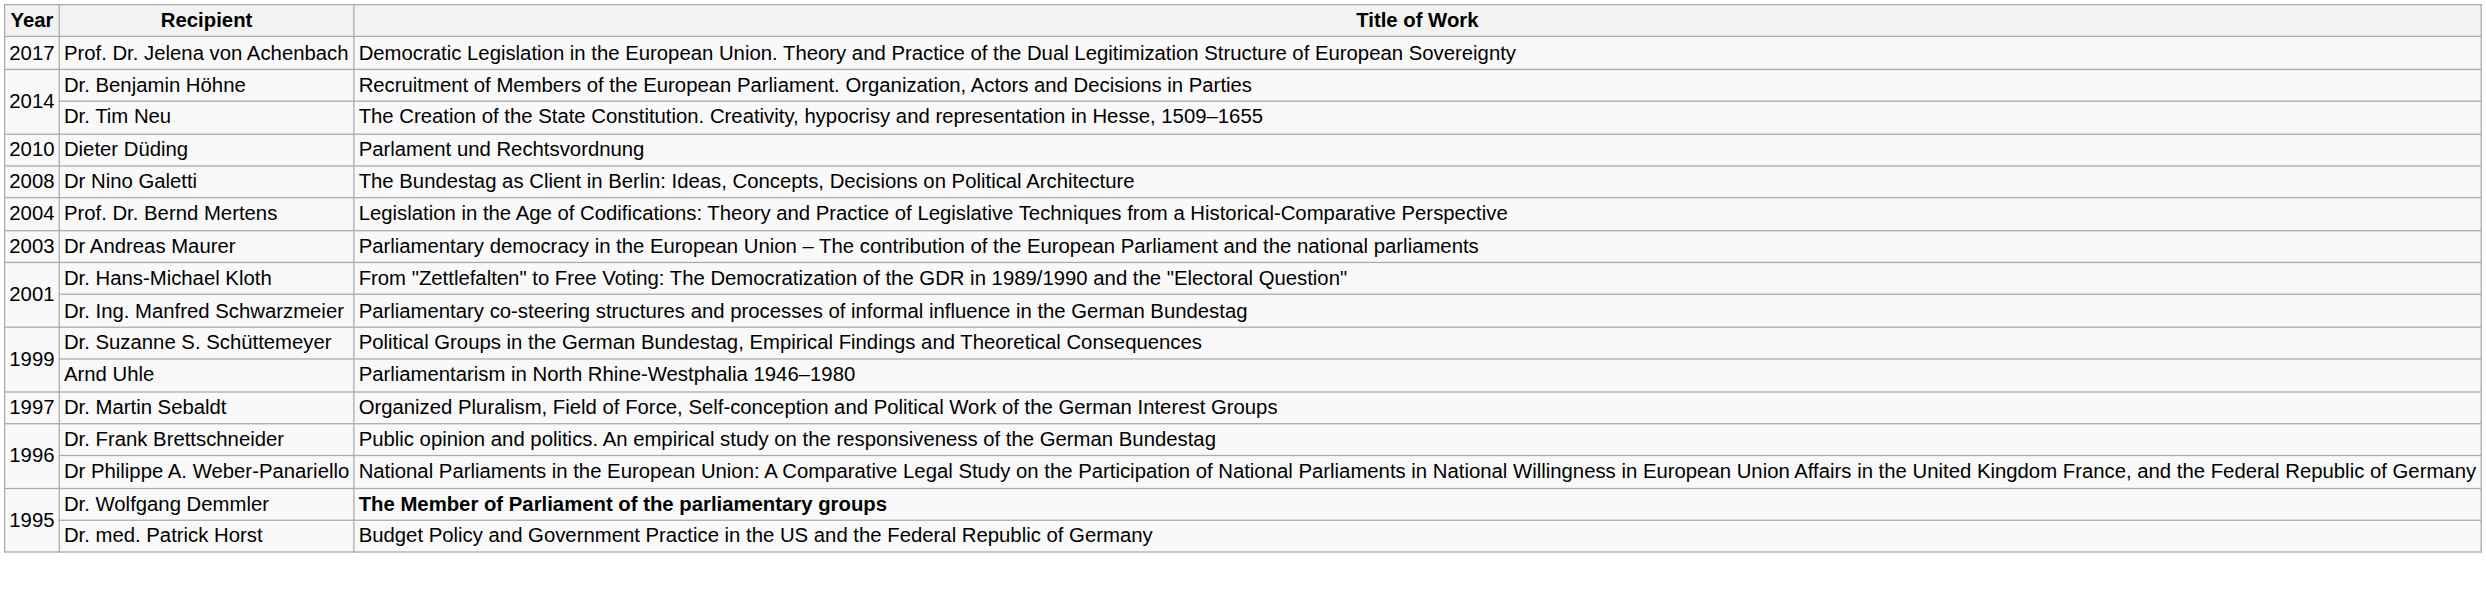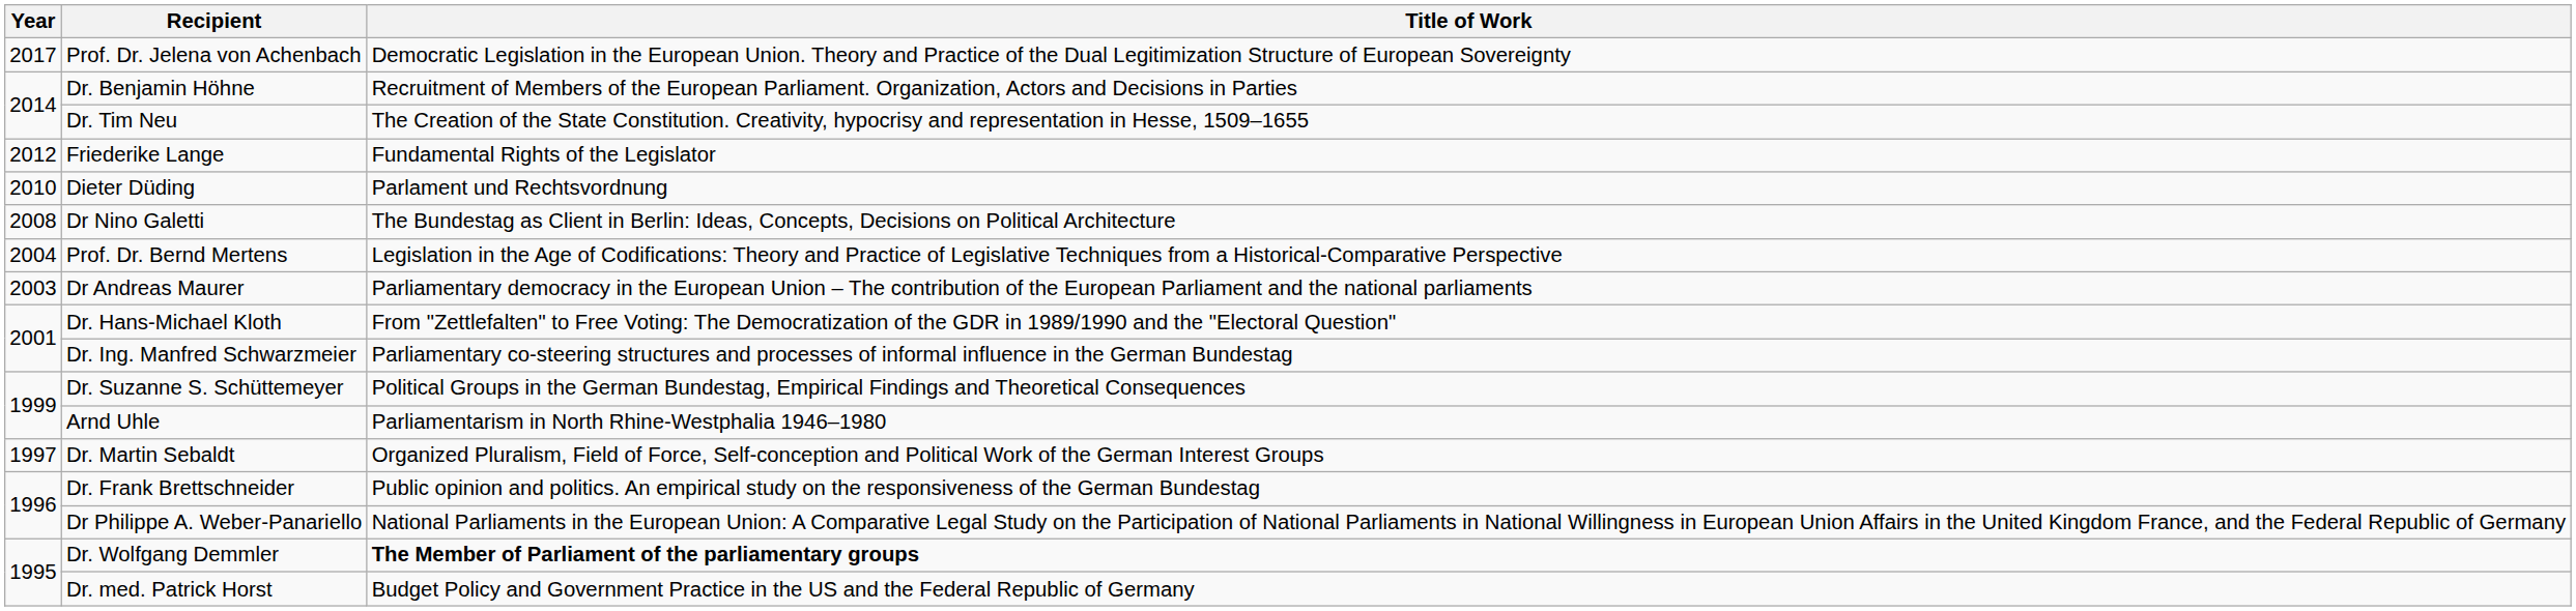+ row: 2012 | Friederike Lange | Fundamental Rights of the Legislator
